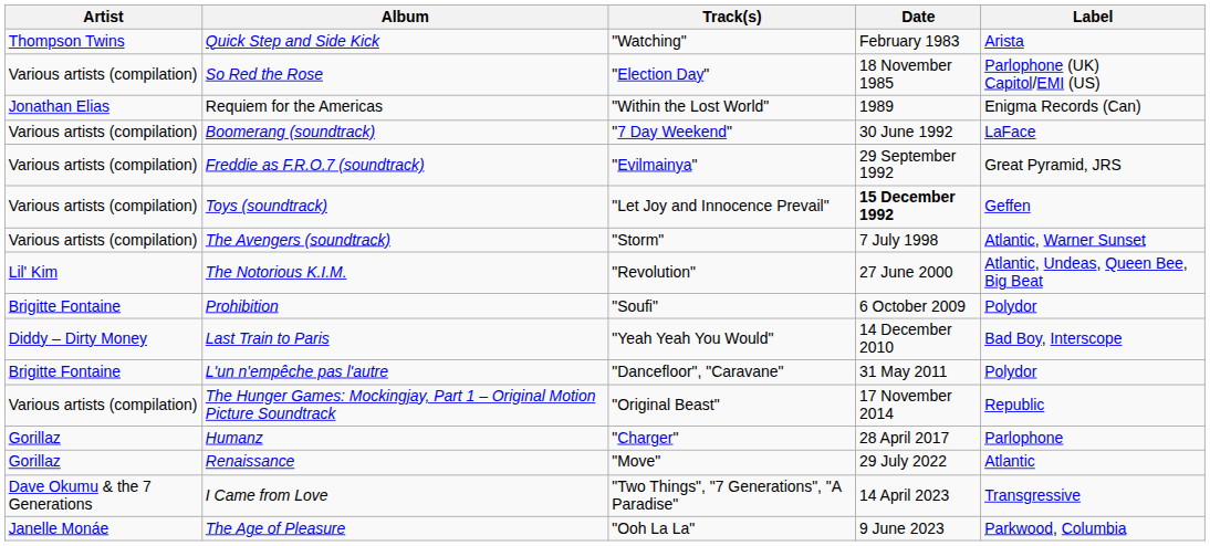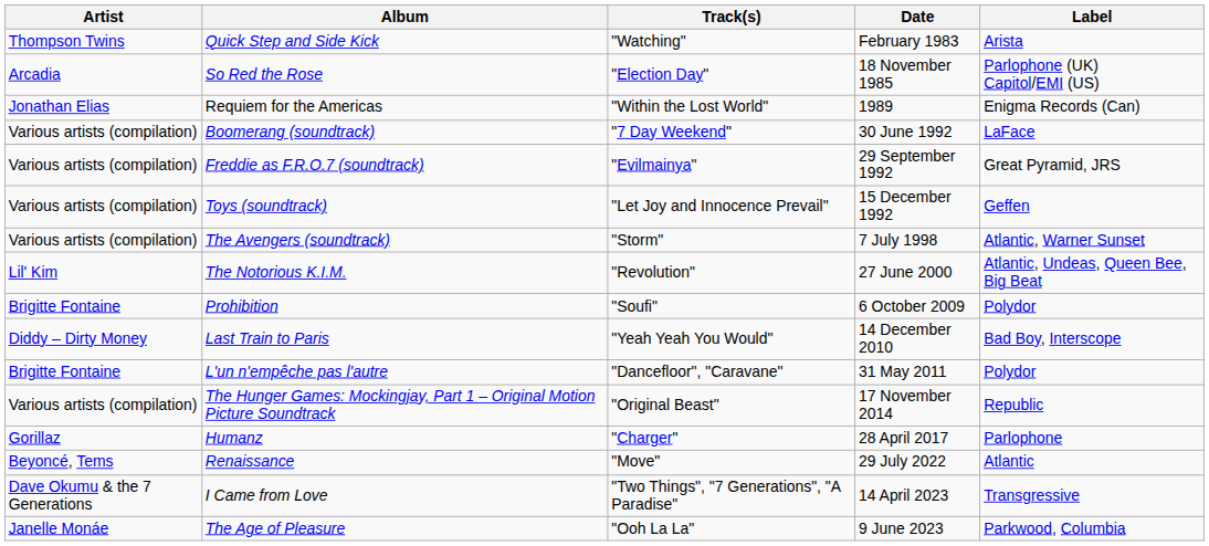So Red the Rose | Artist: Various artists (compilation) -> Arcadia
Toys (soundtrack) | Date: bold -> normal
Renaissance | Artist: Gorillaz -> Beyoncé, Tems
